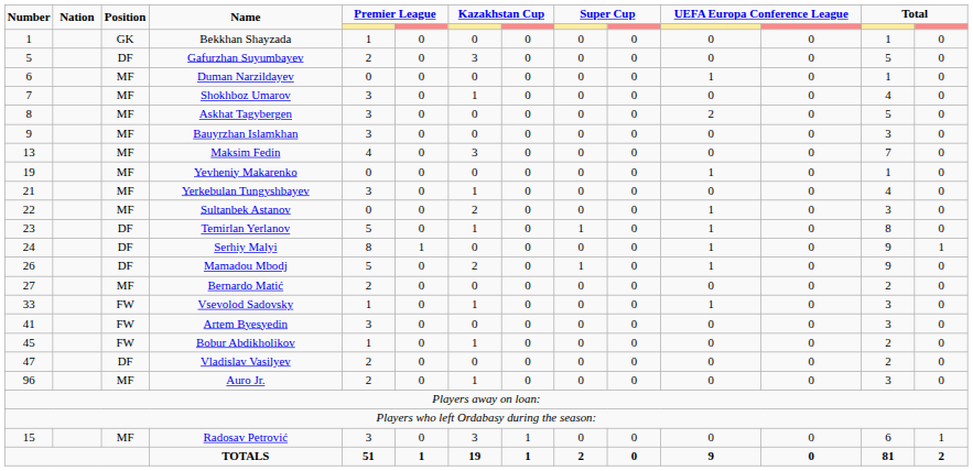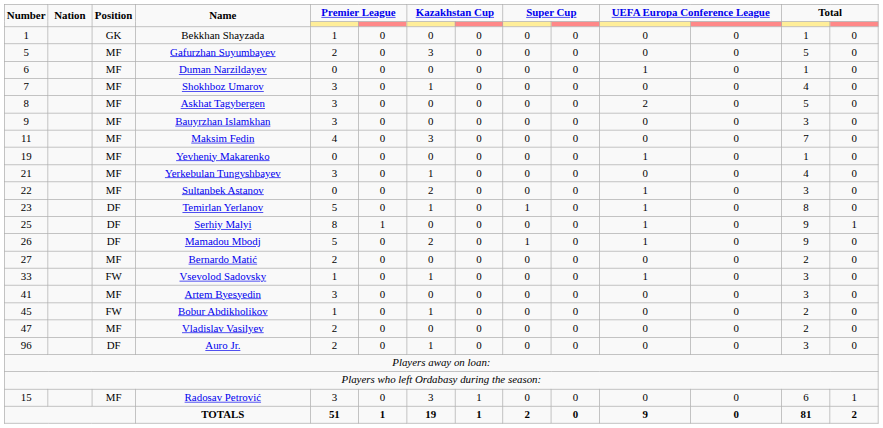Gafurzhan Suyumbayev | Position: DF -> MF
Maksim Fedin | Number: 13 -> 11
Serhiy Malyi | Number: 24 -> 25
Artem Byesyedin | Position: FW -> MF
Vladislav Vasilyev | Position: DF -> MF
Auro Jr. | Position: MF -> DF
